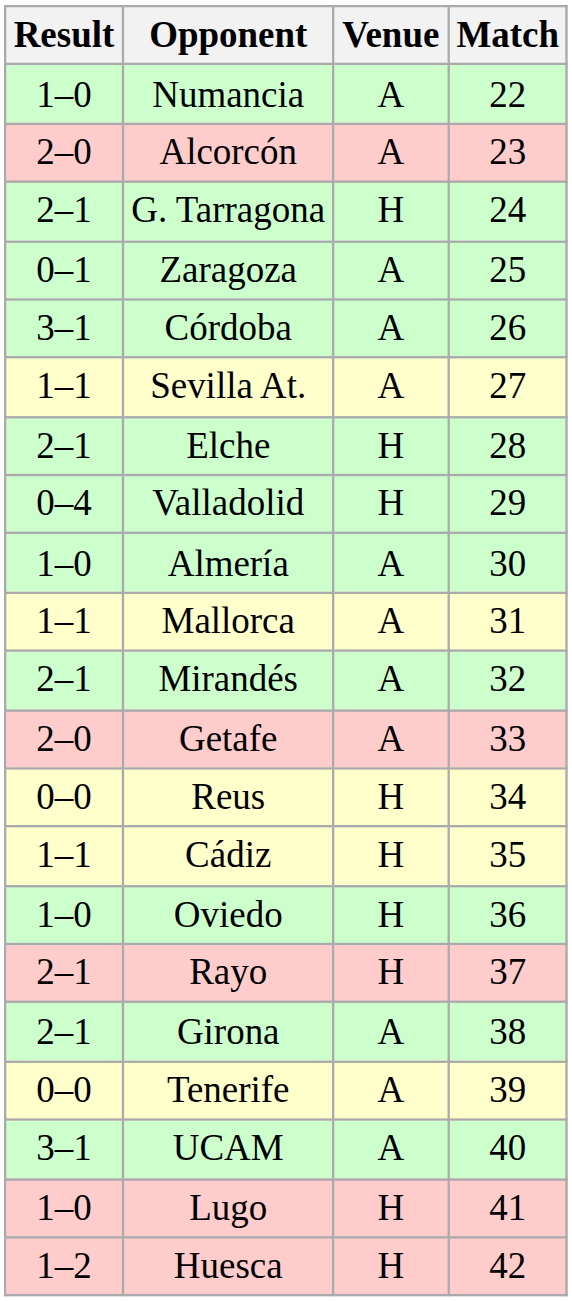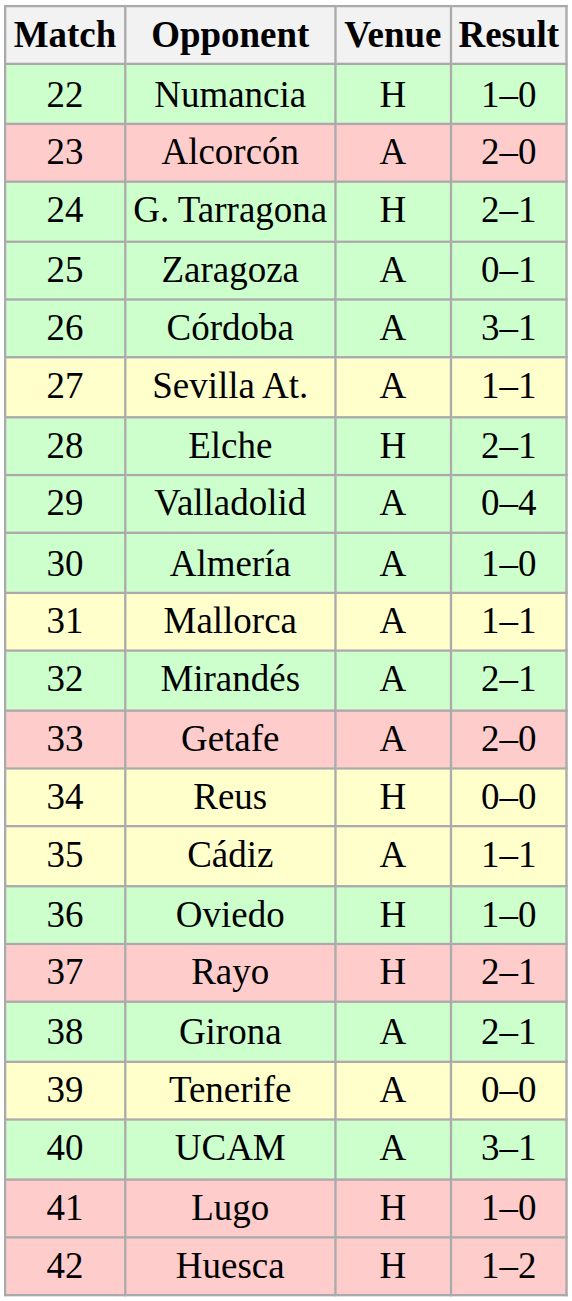columns swapped: Match <-> Result
Numancia | Venue: A -> H
Valladolid | Venue: H -> A
Cádiz | Venue: H -> A
